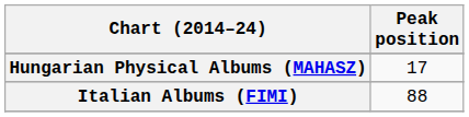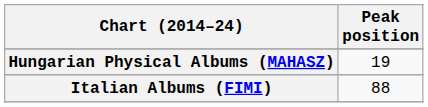Hungarian Physical Albums (MAHASZ) | Peak position: 17 -> 19
